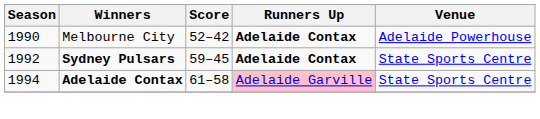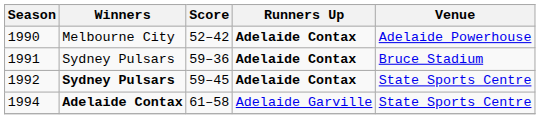+ row: 1991 | Sydney Pulsars | 59–36 | Adelaide Contax | Bruce Stadium
1994 | Runners Up: pink background -> no background
